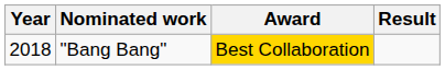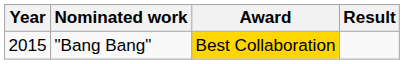"Bang Bang" | Year: 2018 -> 2015
